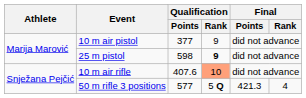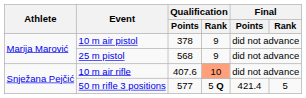10 m air pistol | Qualification / Points: 377 -> 378
25 m pistol | Qualification / Points: 598 -> 568
25 m pistol | Qualification / Rank: bold -> normal
50 m rifle 3 positions | Final / Points: 421.3 -> 421.4
50 m rifle 3 positions | Final / Rank: 4 -> 5
